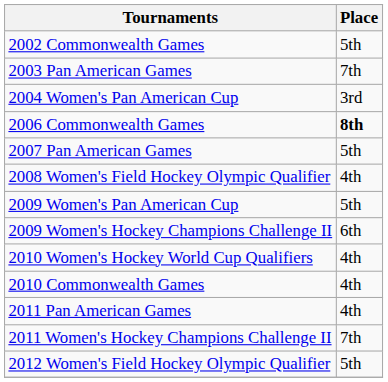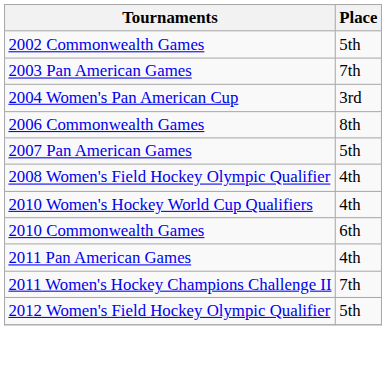2006 Commonwealth Games | Place: bold -> normal
- row: 2009 Women's Pan American Cup | 5th
- row: 2009 Women's Hockey Champions Challenge II | 6th
2010 Commonwealth Games | Place: 4th -> 6th
